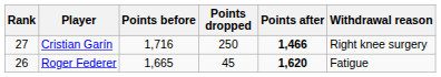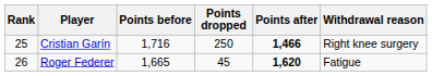Cristian Garín | Rank: 27 -> 25
